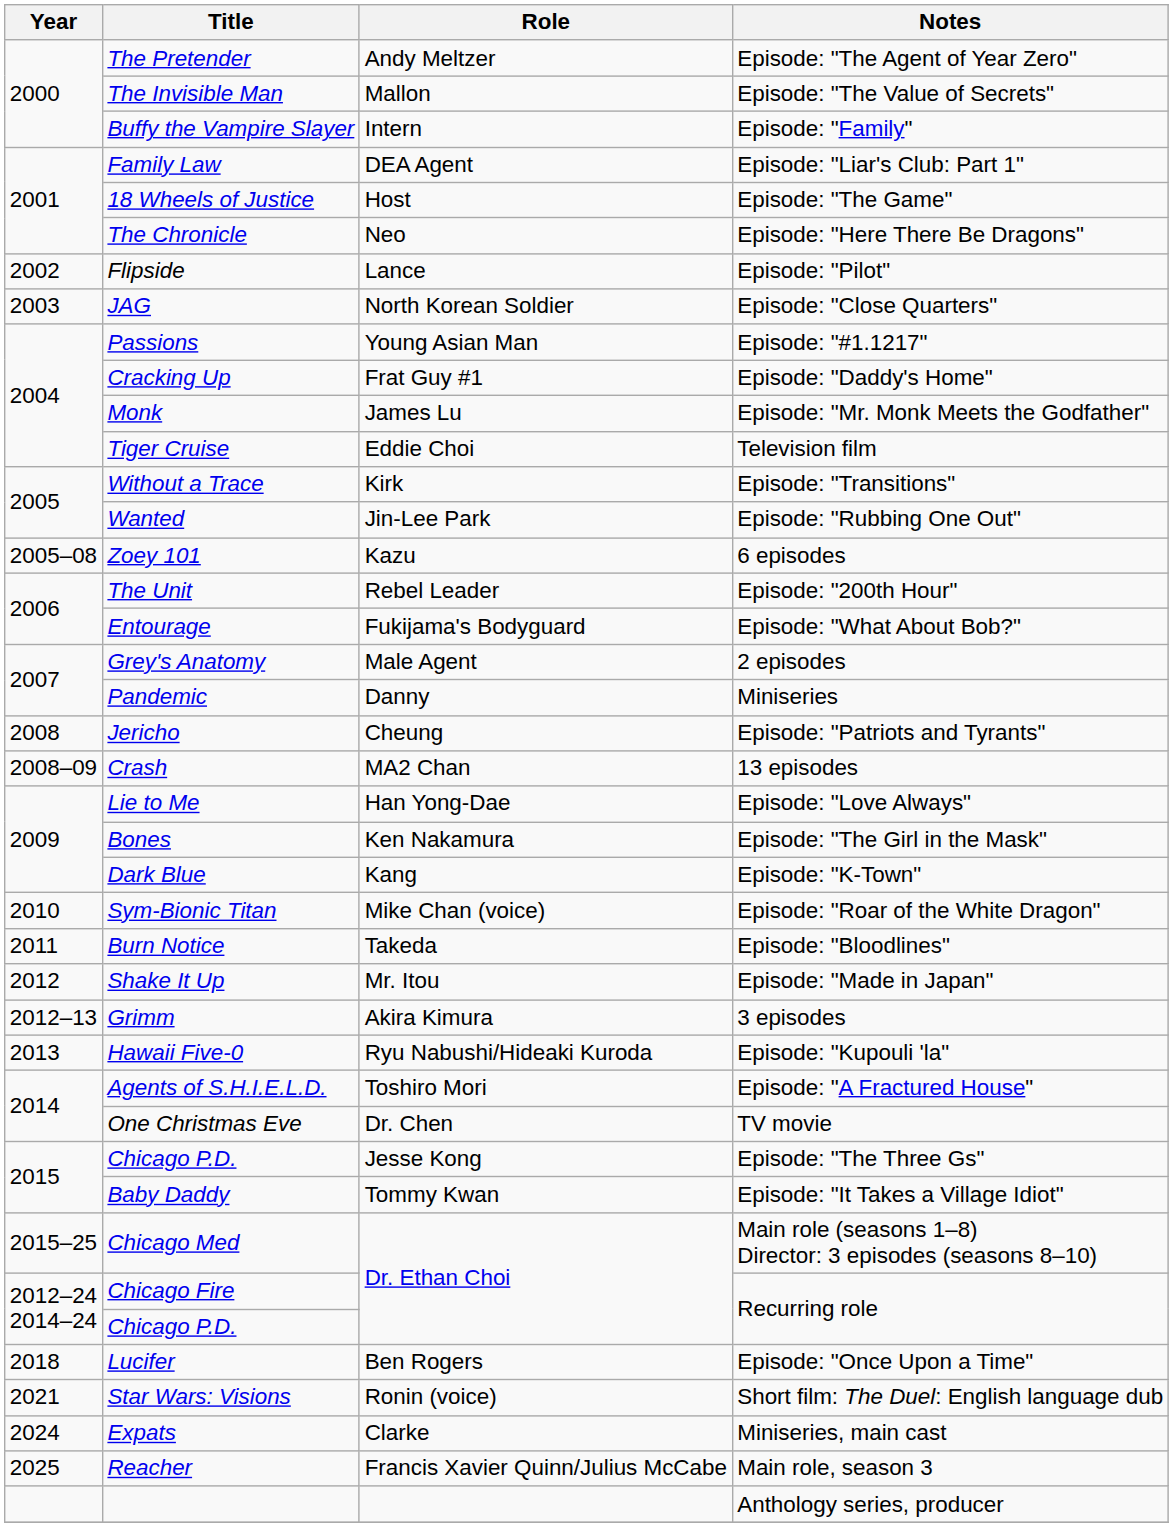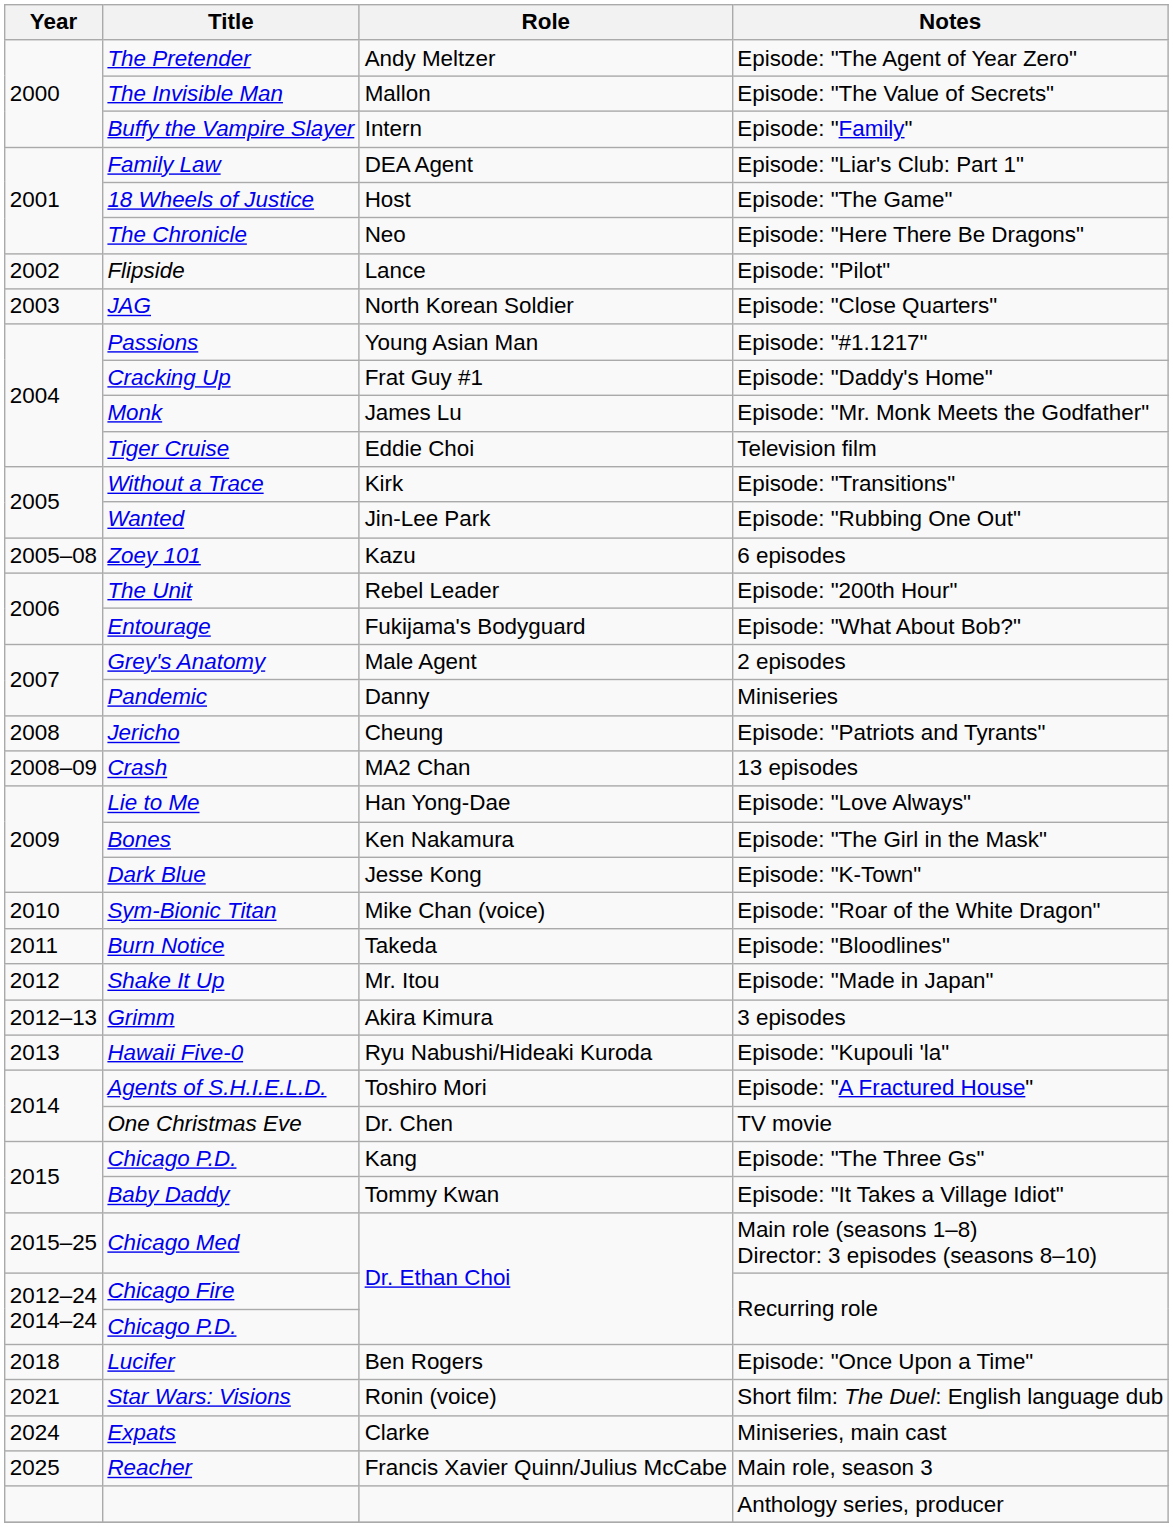Dark Blue | Role: Kang -> Jesse Kong
Chicago P.D. / Episode: "The Three Gs" | Role: Jesse Kong -> Kang
